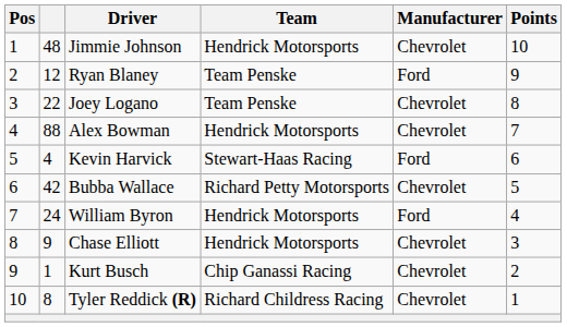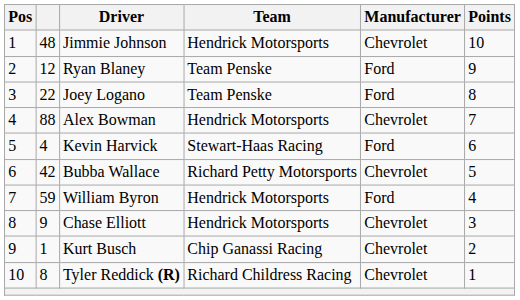Joey Logano | Manufacturer: Chevrolet -> Ford
William Byron | column 2: 24 -> 59
